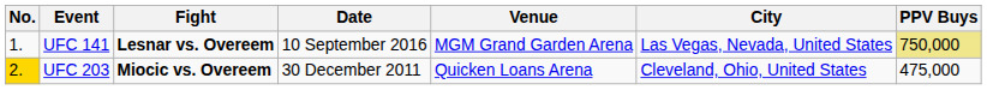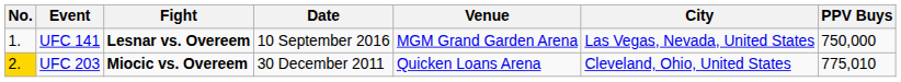UFC 141 | PPV Buys: khaki background -> no background
UFC 203 | PPV Buys: 475,000 -> 775,010
